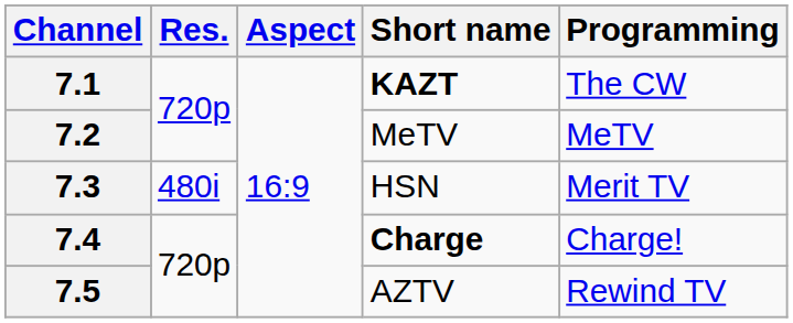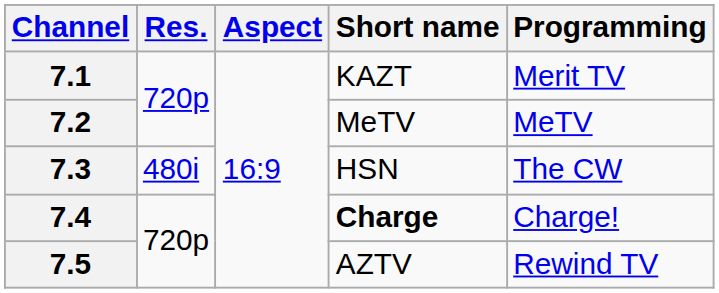7.1 | Short name: bold -> normal
7.1 | Programming: The CW -> Merit TV
7.3 | Programming: Merit TV -> The CW
